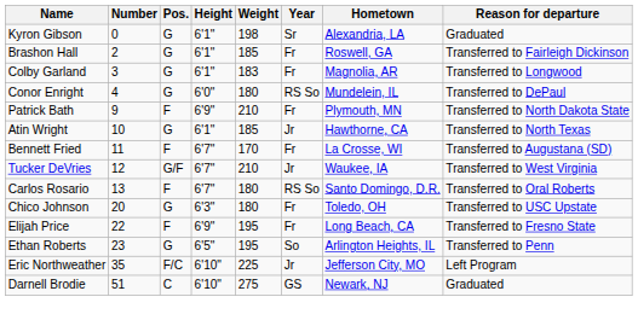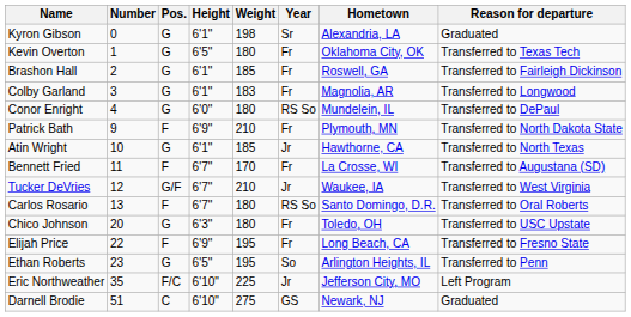+ row: Kevin Overton | 1 | G | 6'5" | 180 | Fr | Oklahoma City, OK | Transferred to Texas Tech
